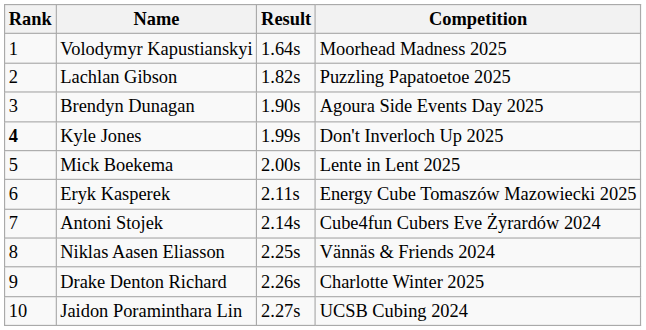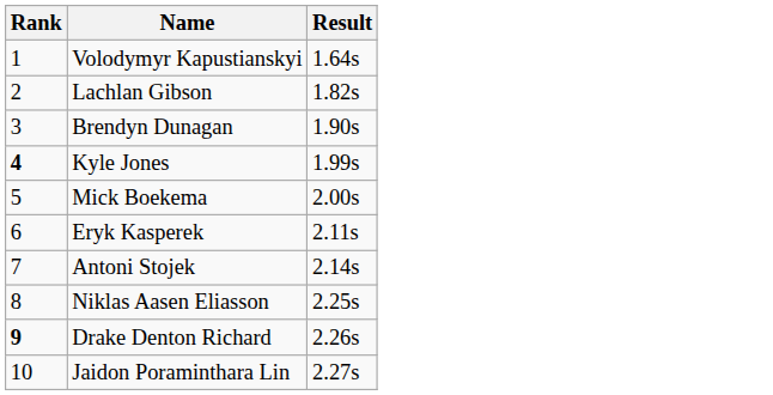- column: Competition | Moorhead Madness 2025 | Puzzling Papatoetoe 2025 | Agoura Side Events Day 2025 | Don't Inverloch Up 2025 | Lente in Lent 2025 | Energy Cube Tomaszów Mazowiecki 2025 | Cube4fun Cubers Eve Żyrardów 2024 | Vännäs & Friends 2024 | Charlotte Winter 2025 | UCSB Cubing 2024
Drake Denton Richard | Rank: normal -> bold
